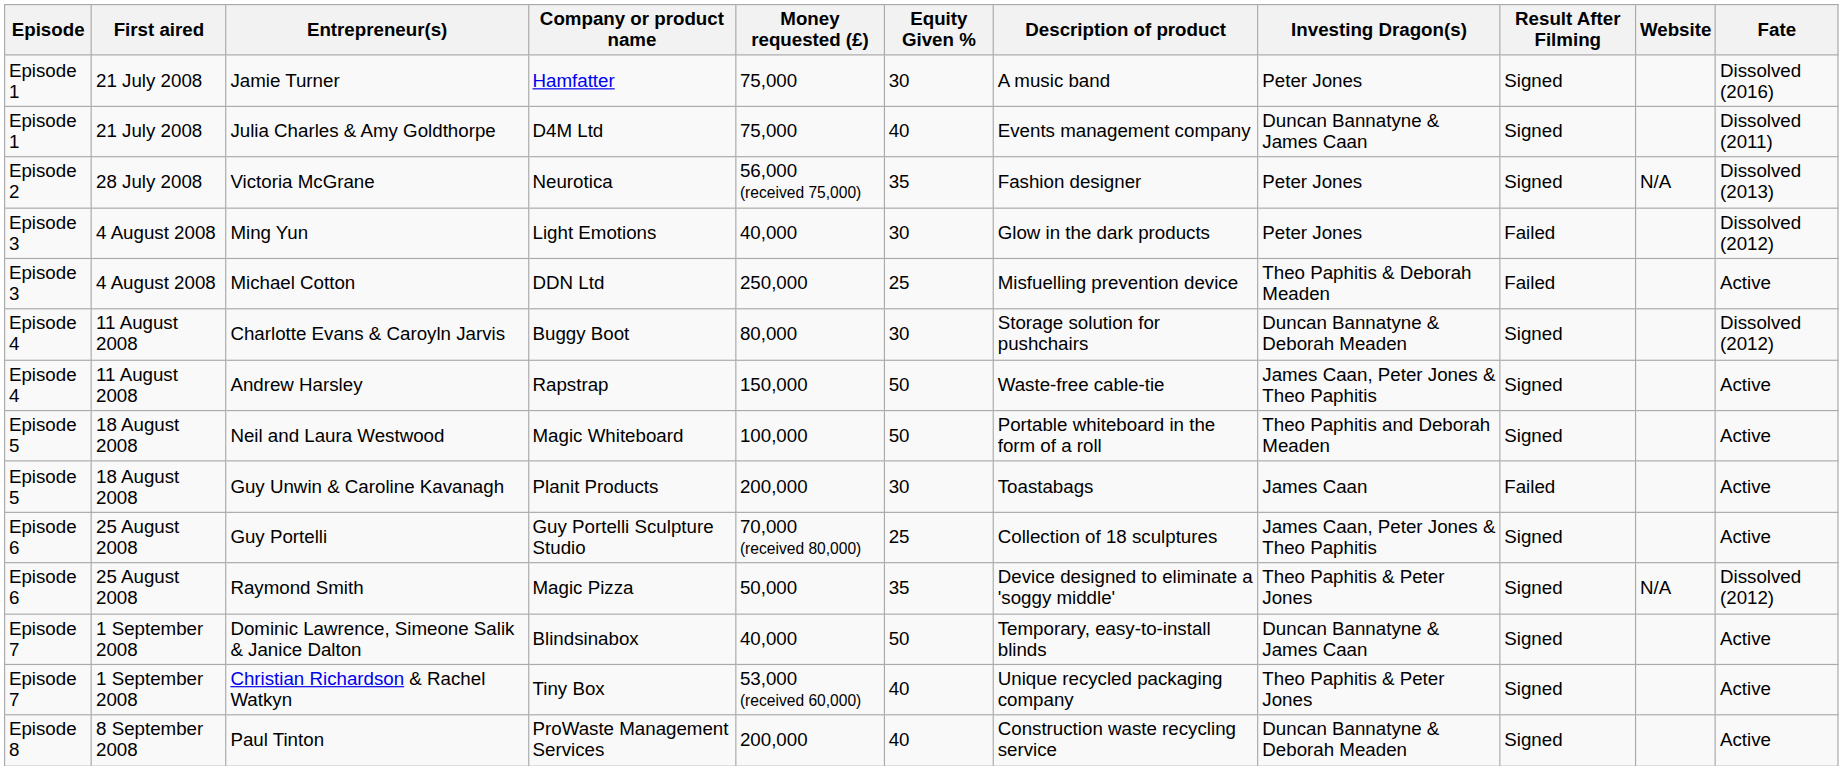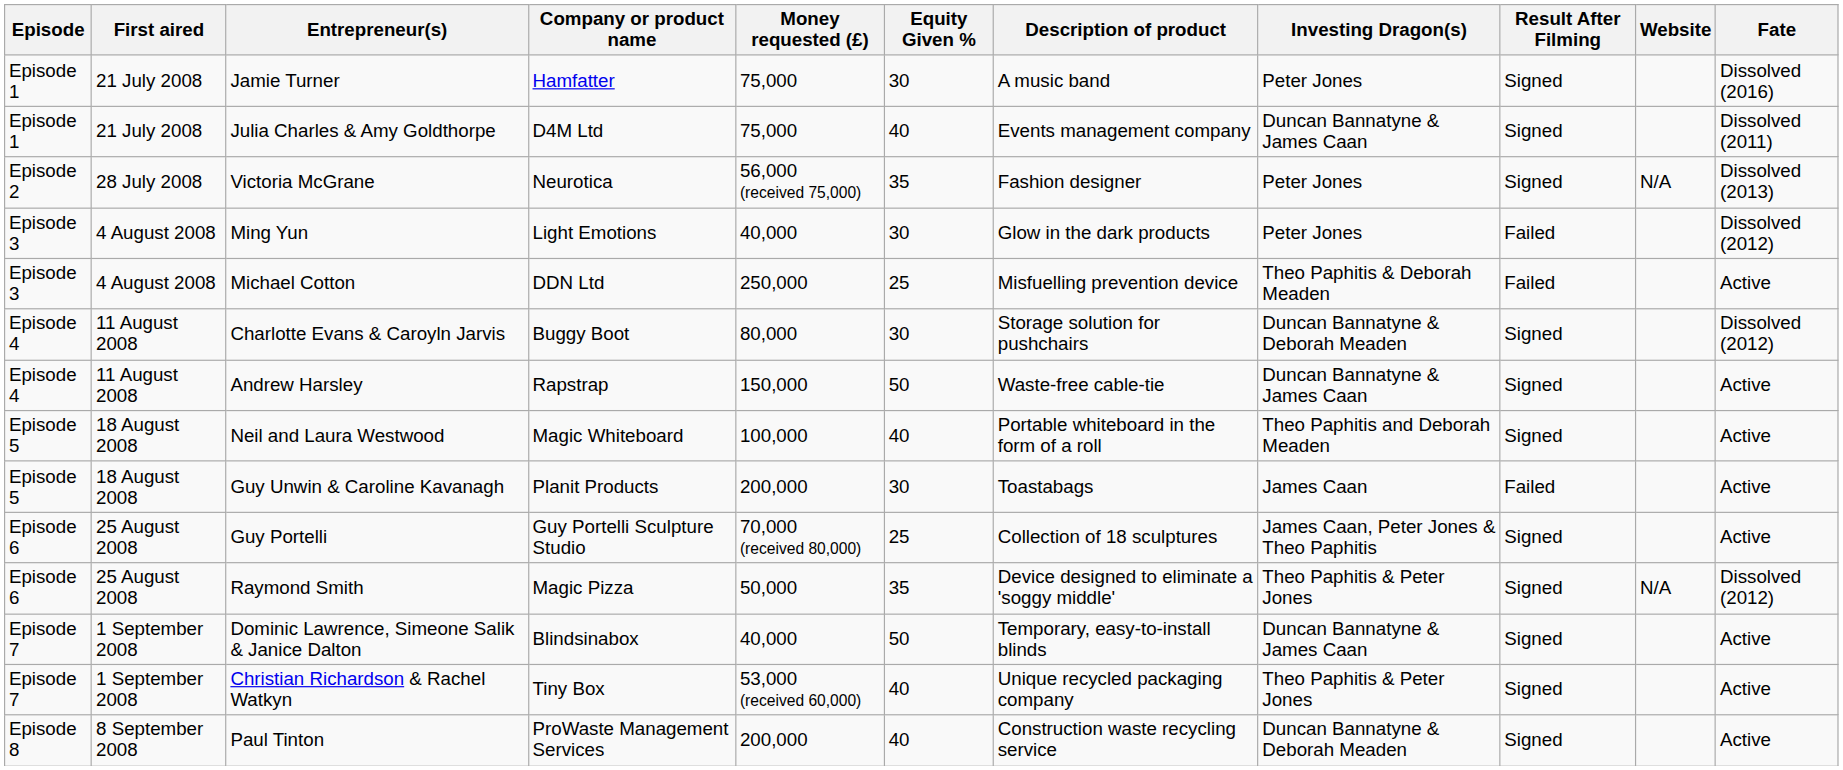Andrew Harsley | Investing Dragon(s): James Caan, Peter Jones & Theo Paphitis -> Duncan Bannatyne & James Caan
Neil and Laura Westwood | Equity Given %: 50 -> 40
